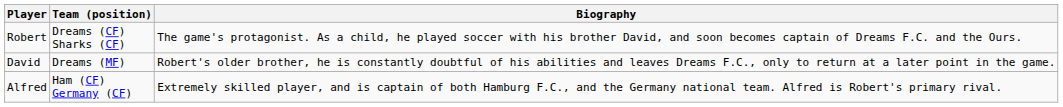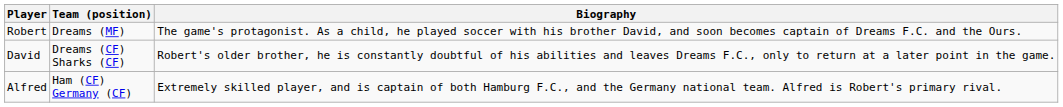Robert | Team (position): Dreams (CF) Sharks (CF) -> Dreams (MF)
David | Team (position): Dreams (MF) -> Dreams (CF) Sharks (CF)
